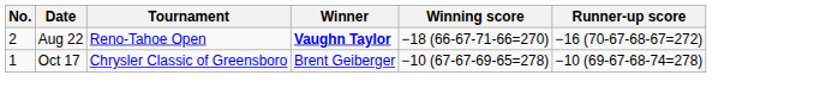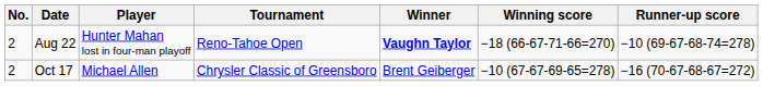+ column: Player | Hunter Mahan lost in four-man playoff | Michael Allen
Aug 22 | Runner-up score: −16 (70-67-68-67=272) -> −10 (69-67-68-74=278)
Oct 17 | No.: 1 -> 2
Oct 17 | Runner-up score: −10 (69-67-68-74=278) -> −16 (70-67-68-67=272)
